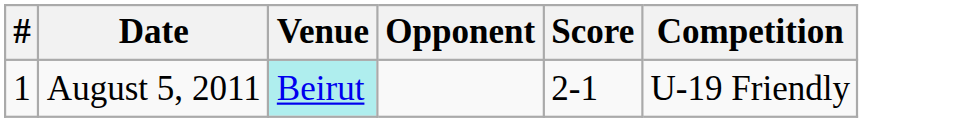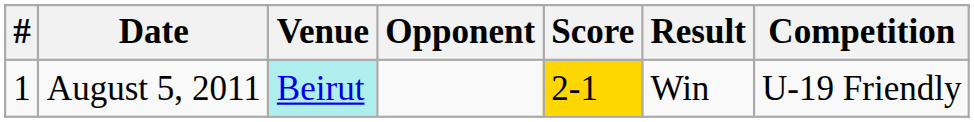+ column: Result | Win
August 5, 2011 | Score: no background -> gold background
